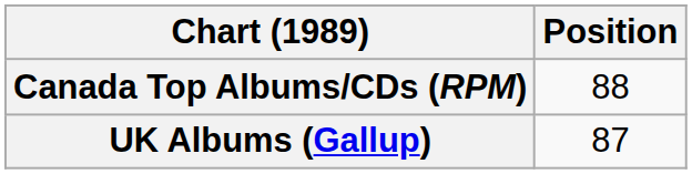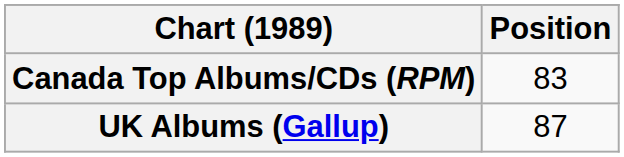Canada Top Albums/CDs (RPM) | Position: 88 -> 83
